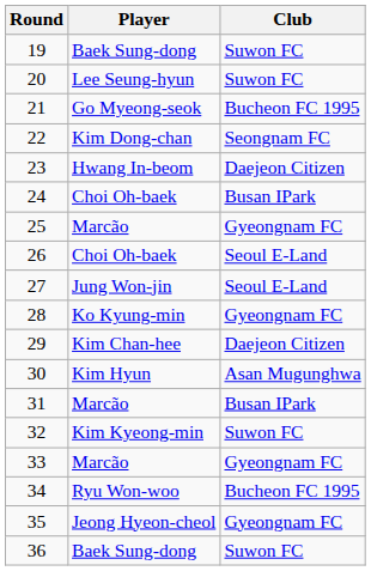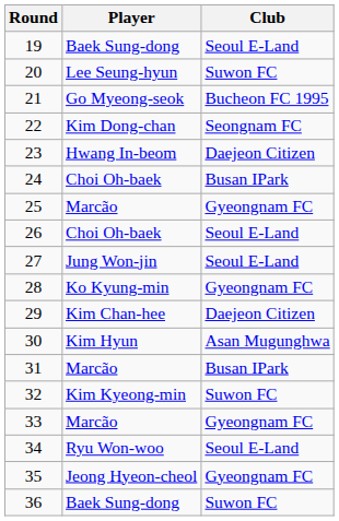19 | Club: Suwon FC -> Seoul E-Land
34 | Club: Bucheon FC 1995 -> Seoul E-Land
